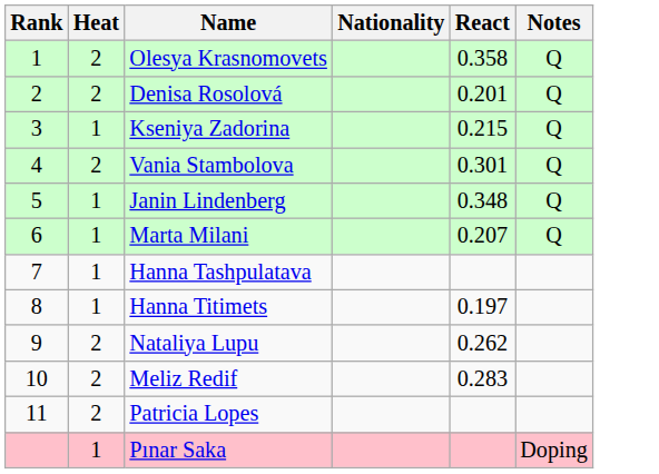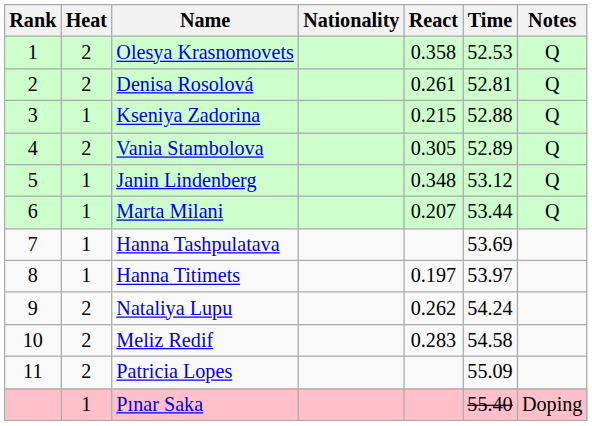+ column: Time | 52.53 | 52.81 | 52.88 | 52.89 | 53.12 | 53.44 | 53.69 | 53.97 | 54.24 | 54.58 | 55.09 | 55.40
Denisa Rosolová | React: 0.201 -> 0.261
Vania Stambolova | React: 0.301 -> 0.305
